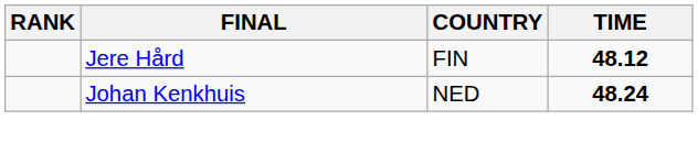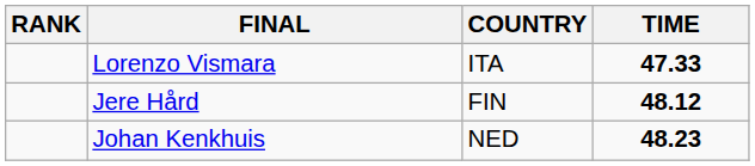+ row: Lorenzo Vismara | ITA | 47.33
Johan Kenkhuis | TIME: 48.24 -> 48.23
